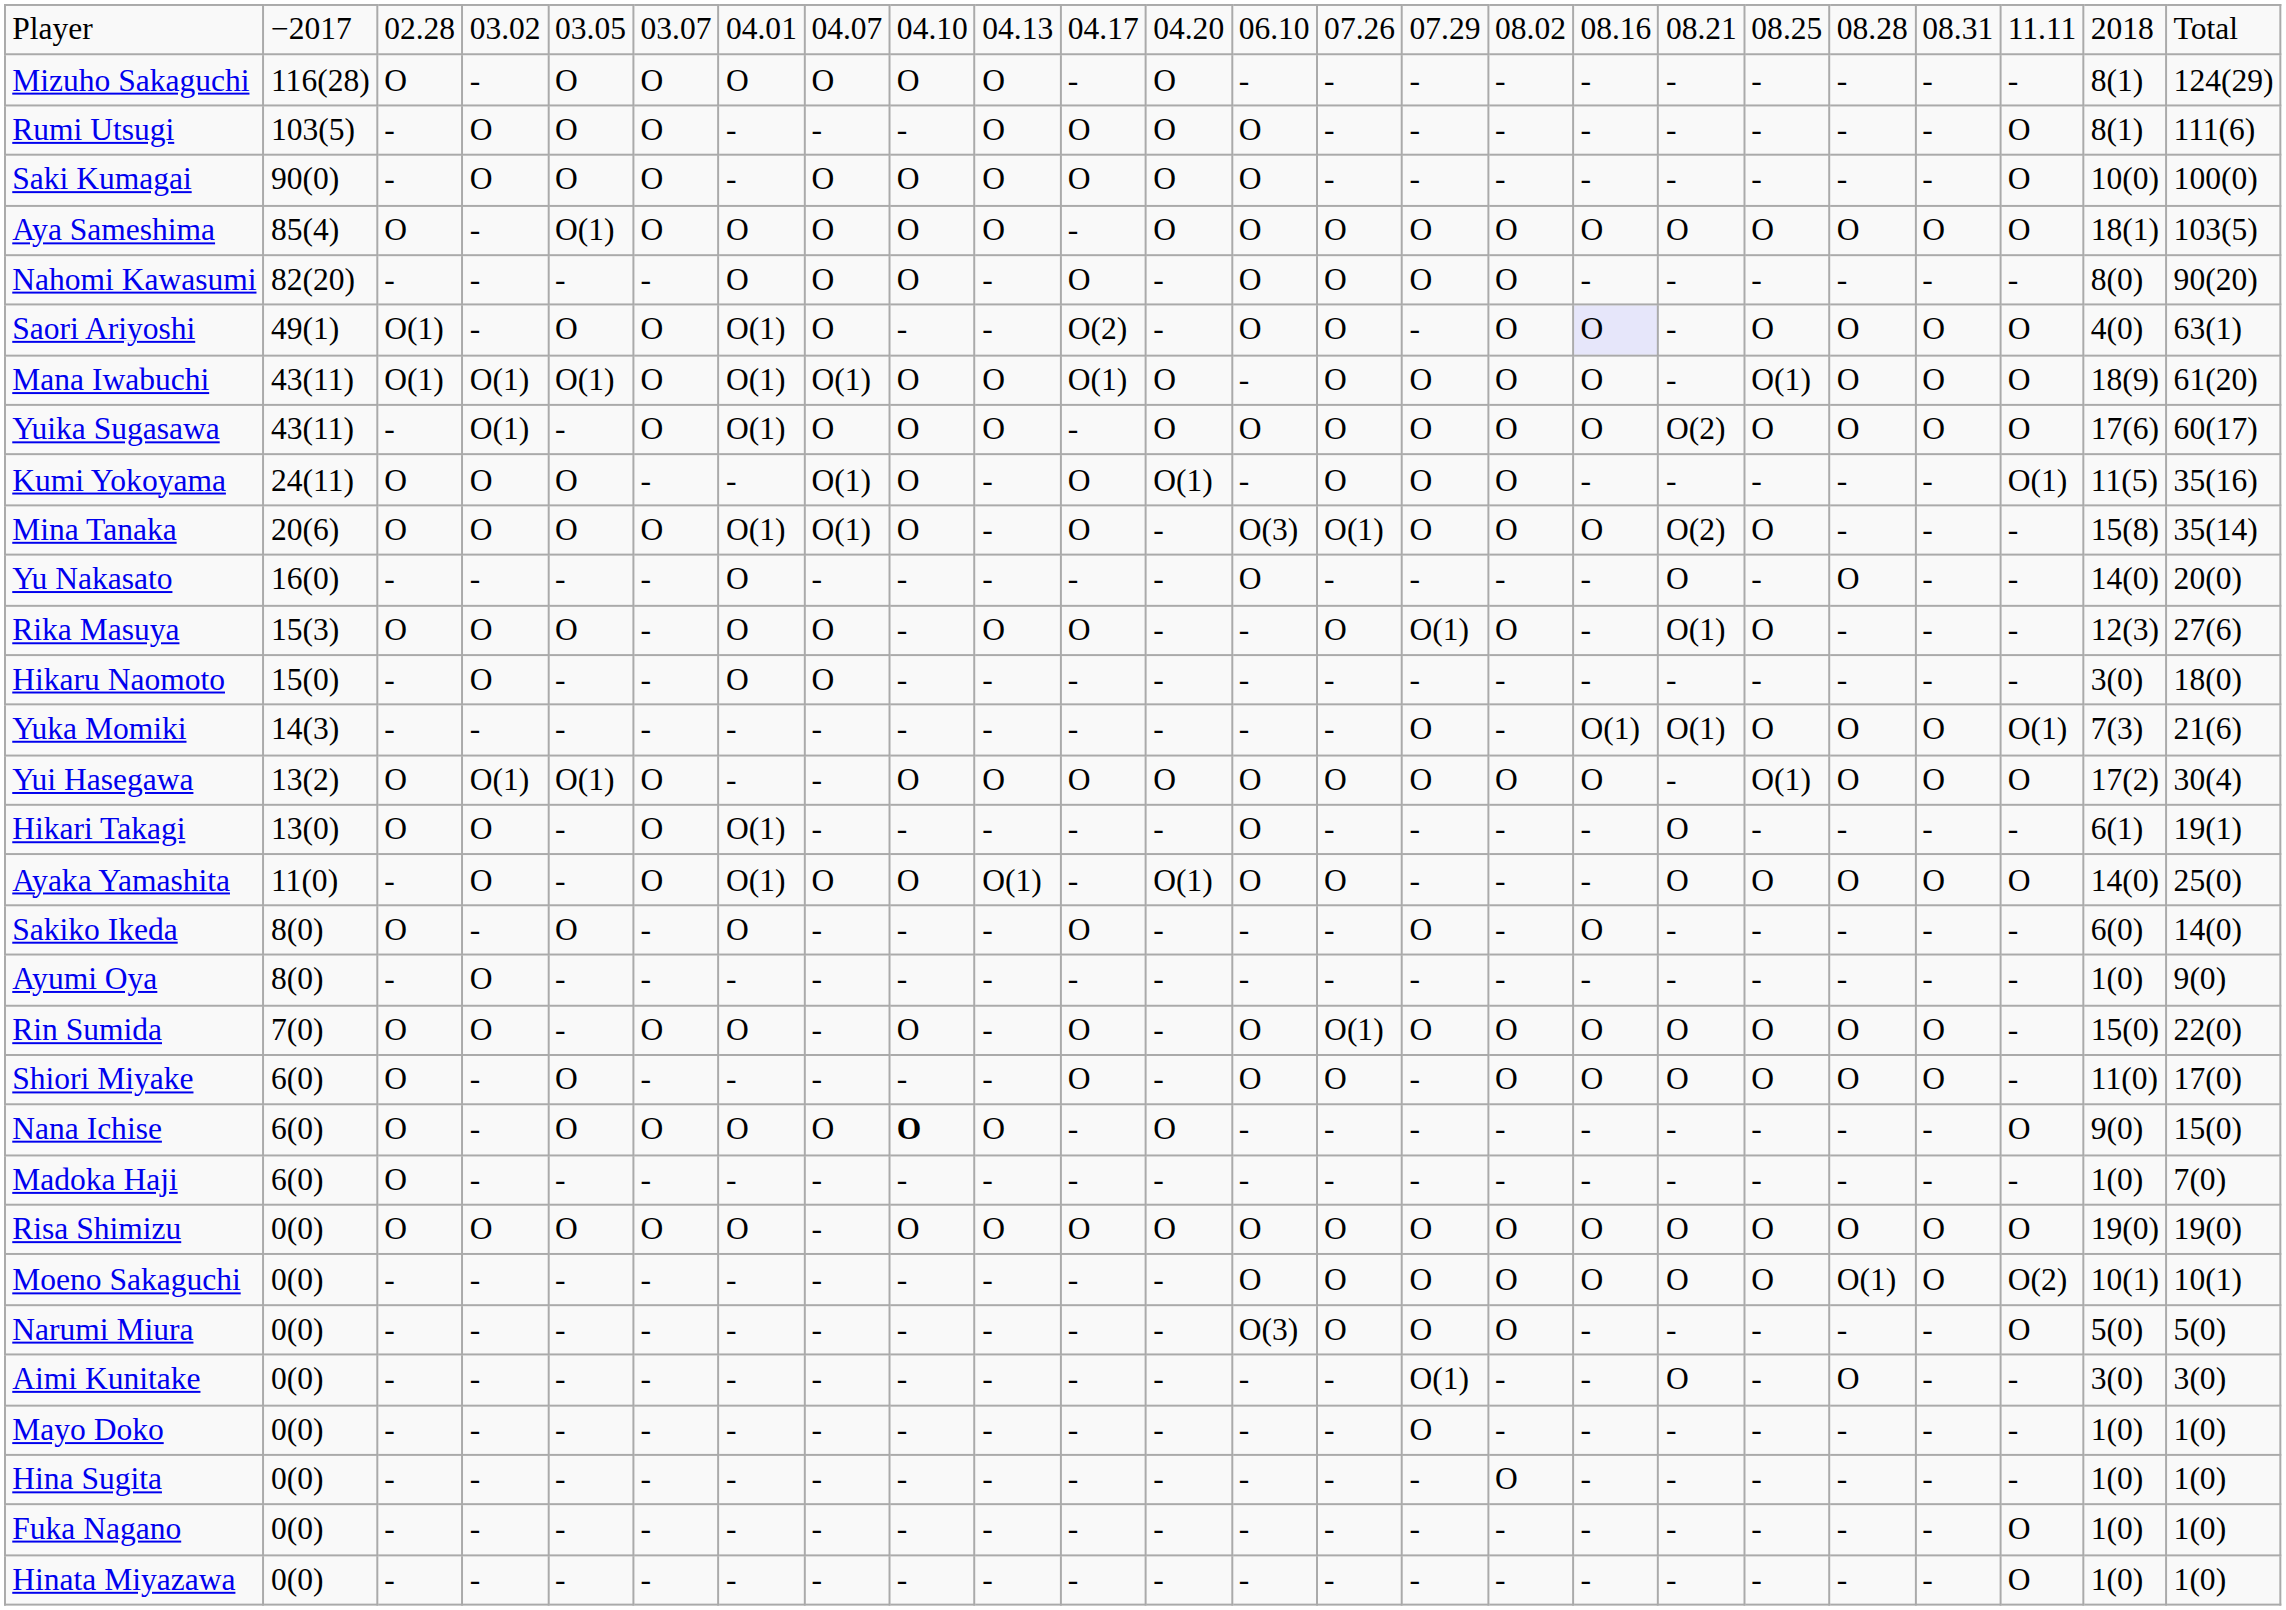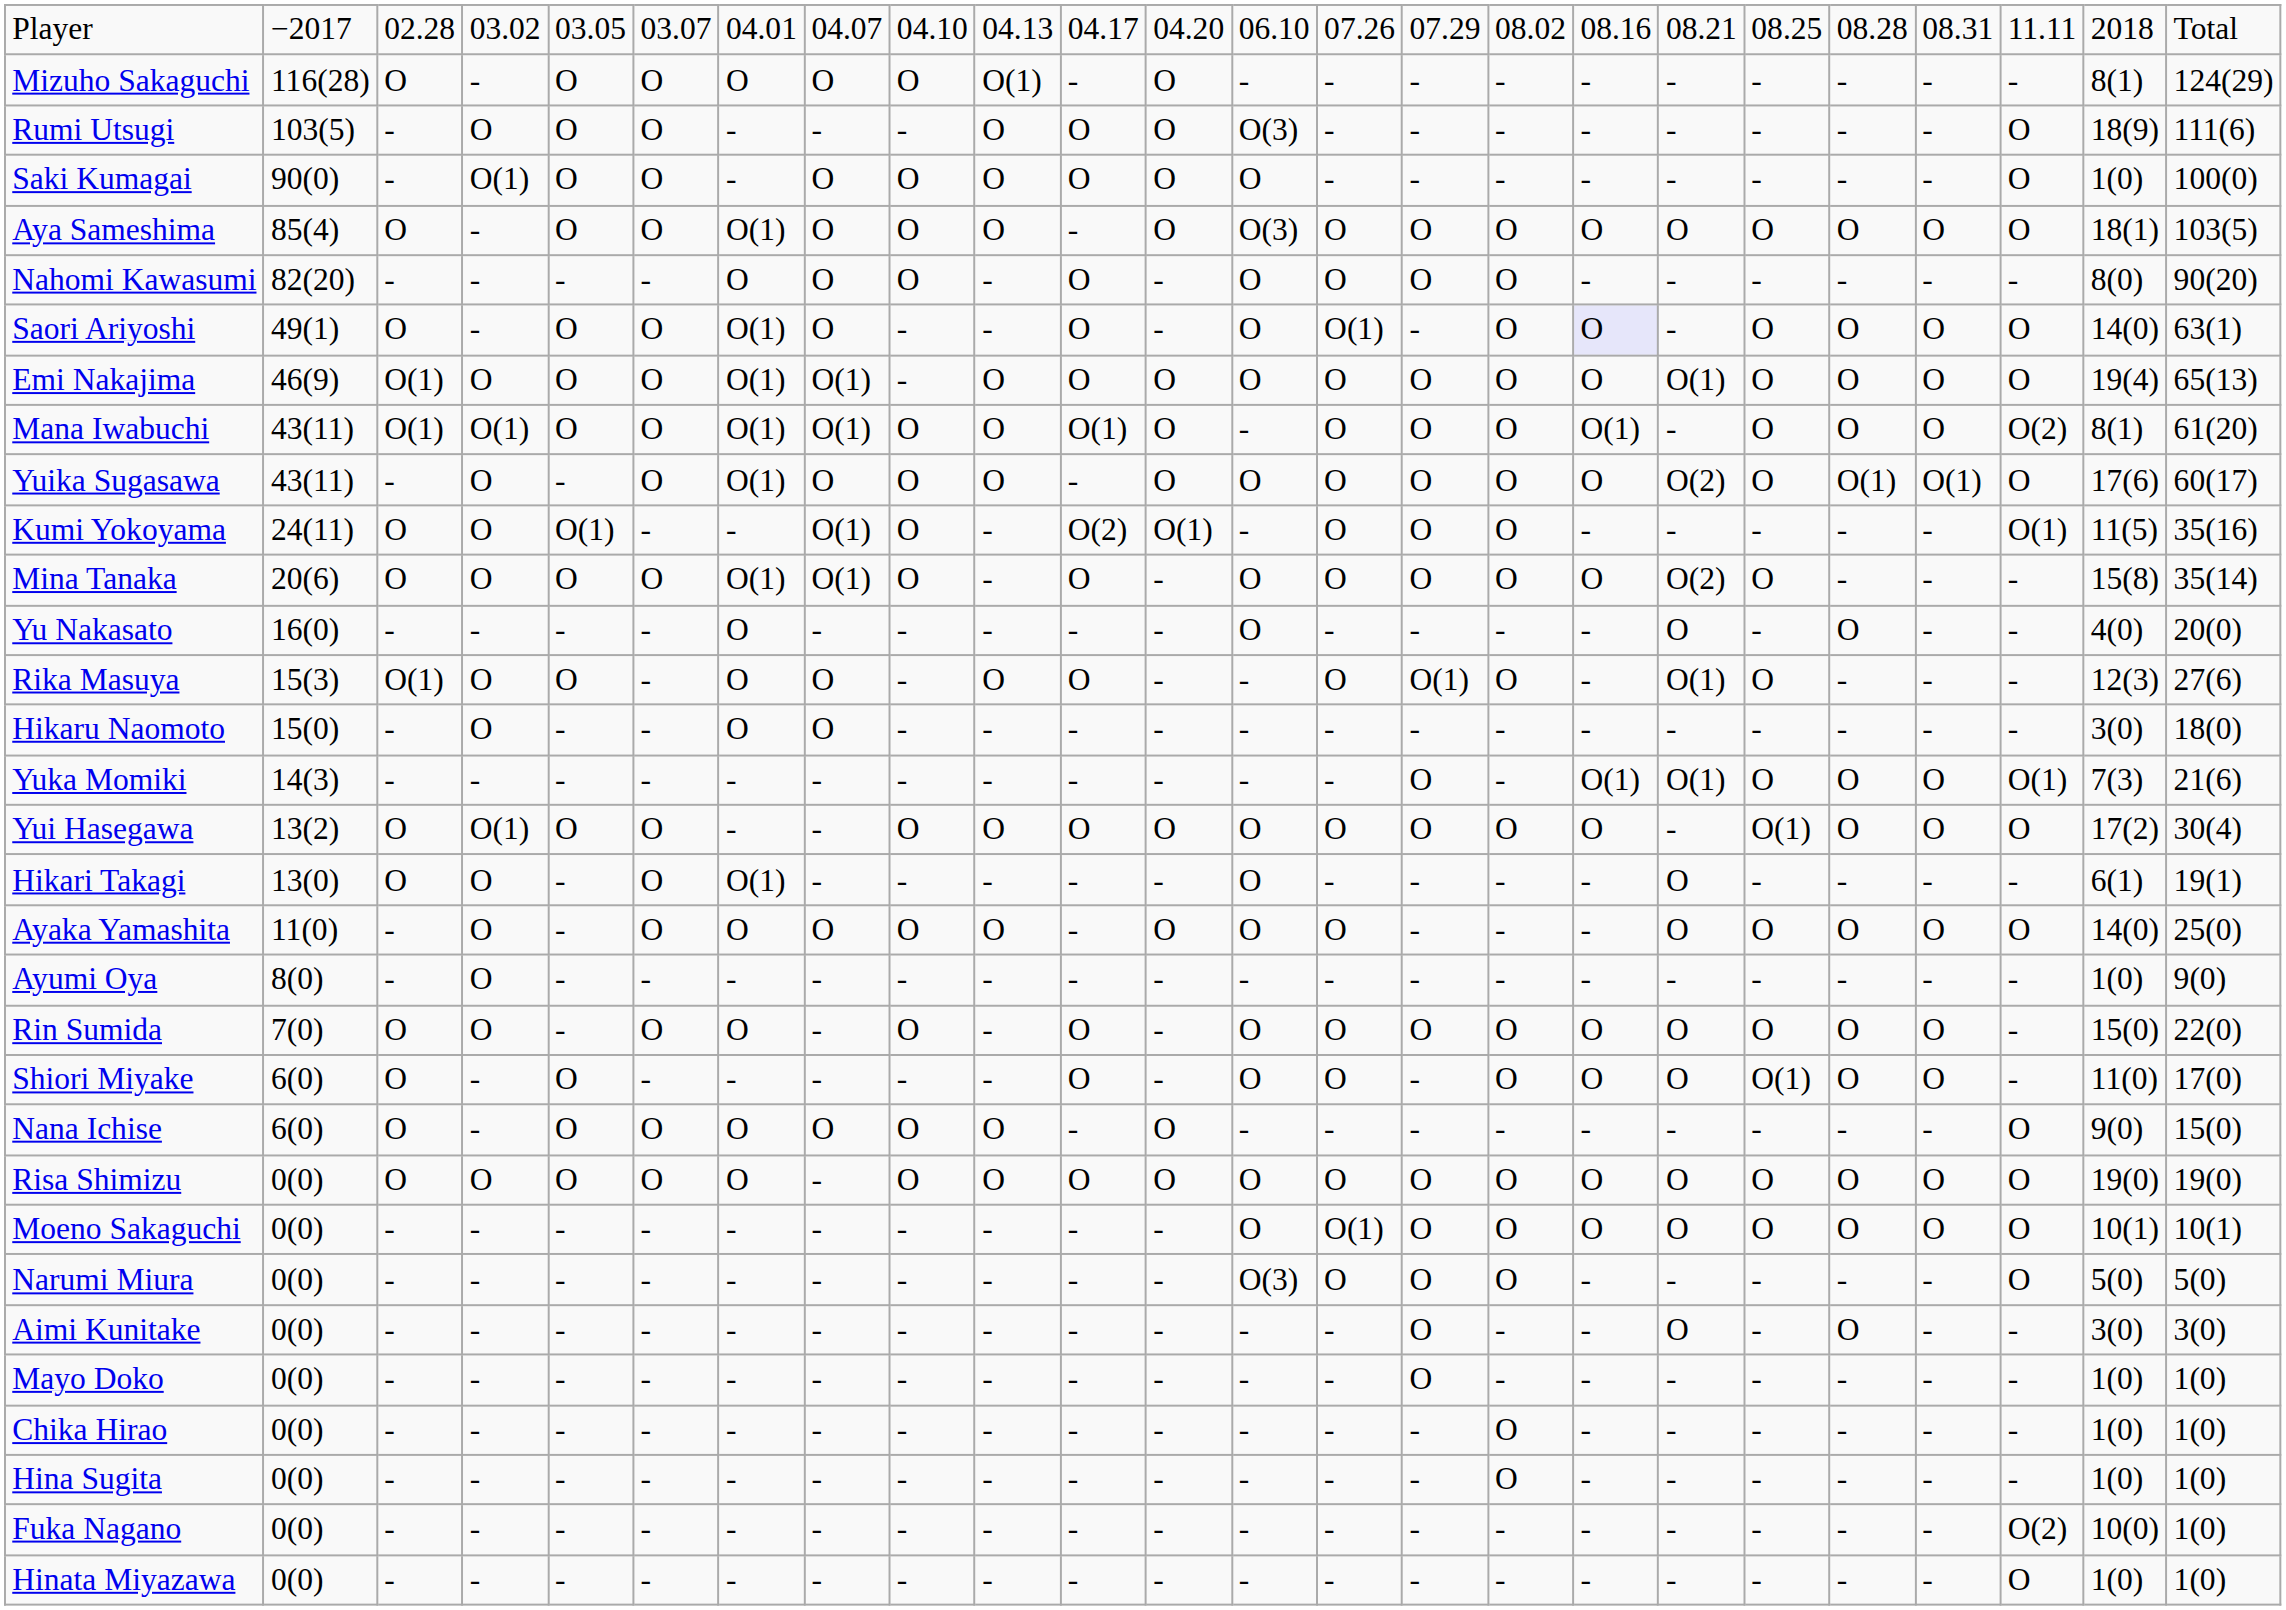Mizuho Sakaguchi | column 10: O -> O(1)
Rumi Utsugi | column 13: O -> O(3)
Rumi Utsugi | column 23: 8(1) -> 18(9)
Saki Kumagai | column 4: O -> O(1)
Saki Kumagai | column 23: 10(0) -> 1(0)
Aya Sameshima | column 5: O(1) -> O
Aya Sameshima | column 7: O -> O(1)
Aya Sameshima | column 13: O -> O(3)
Saori Ariyoshi | column 3: O(1) -> O
Saori Ariyoshi | column 11: O(2) -> O
Saori Ariyoshi | column 14: O -> O(1)
Saori Ariyoshi | column 23: 4(0) -> 14(0)
+ row: Emi Nakajima | 46(9) | O(1) | O | O | O | O(1) | O(1) | - | O | O | O | O | O | O | O | O | O(1) | O | O | O | O | 19(4) | 65(13)
Mana Iwabuchi | column 5: O(1) -> O
Mana Iwabuchi | column 17: O -> O(1)
Mana Iwabuchi | column 19: O(1) -> O
Mana Iwabuchi | column 22: O -> O(2)
Mana Iwabuchi | column 23: 18(9) -> 8(1)
Yuika Sugasawa | column 4: O(1) -> O
Yuika Sugasawa | column 20: O -> O(1)
Yuika Sugasawa | column 21: O -> O(1)
Kumi Yokoyama | column 5: O -> O(1)
Kumi Yokoyama | column 11: O -> O(2)
Mina Tanaka | column 13: O(3) -> O
Mina Tanaka | column 14: O(1) -> O
Yu Nakasato | column 23: 14(0) -> 4(0)
Rika Masuya | column 3: O -> O(1)
Yui Hasegawa | column 5: O(1) -> O
Ayaka Yamashita | column 7: O(1) -> O
Ayaka Yamashita | column 10: O(1) -> O
Ayaka Yamashita | column 12: O(1) -> O
- row: Sakiko Ikeda | 8(0) | O | - | O | - | O | - | - | - | O | - | - | - | O | - | O | - | - | - | - | - | 6(0) | 14(0)
Rin Sumida | column 14: O(1) -> O
Shiori Miyake | column 19: O -> O(1)
Nana Ichise | column 9: bold -> normal
- row: Madoka Haji | 6(0) | O | - | - | - | - | - | - | - | - | - | - | - | - | - | - | - | - | - | - | - | 1(0) | 7(0)
Moeno Sakaguchi | column 14: O -> O(1)
Moeno Sakaguchi | column 20: O(1) -> O
Moeno Sakaguchi | column 22: O(2) -> O
Aimi Kunitake | column 15: O(1) -> O
+ row: Chika Hirao | 0(0) | - | - | - | - | - | - | - | - | - | - | - | - | - | O | - | - | - | - | - | - | 1(0) | 1(0)
Fuka Nagano | column 22: O -> O(2)
Fuka Nagano | column 23: 1(0) -> 10(0)
